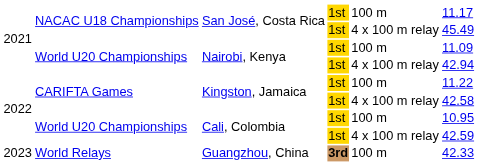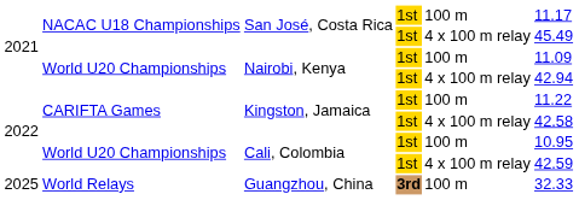Guangzhou, China | column 1: 2023 -> 2025
Guangzhou, China | column 6: 42.33 -> 32.33
